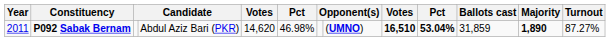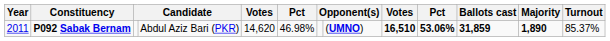P092 Sabak Bernam | column 10: 53.04% -> 53.06%
P092 Sabak Bernam | Ballots cast: normal -> bold
P092 Sabak Bernam | Turnout: 87.27% -> 85.37%
